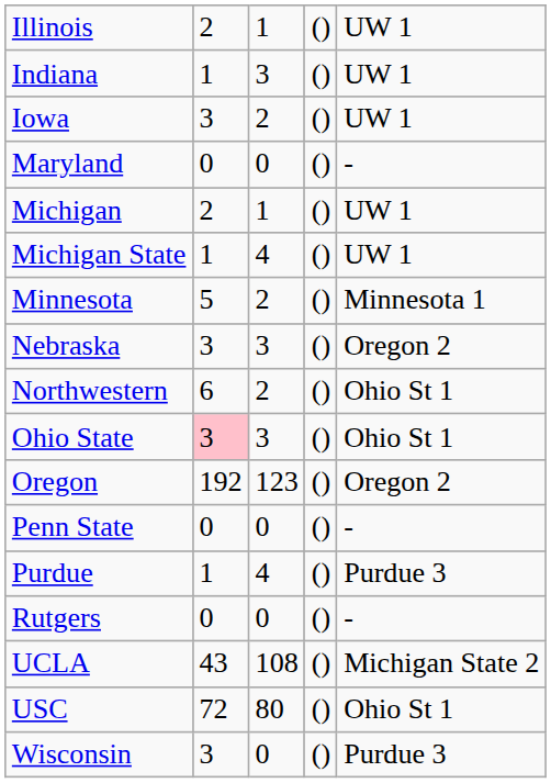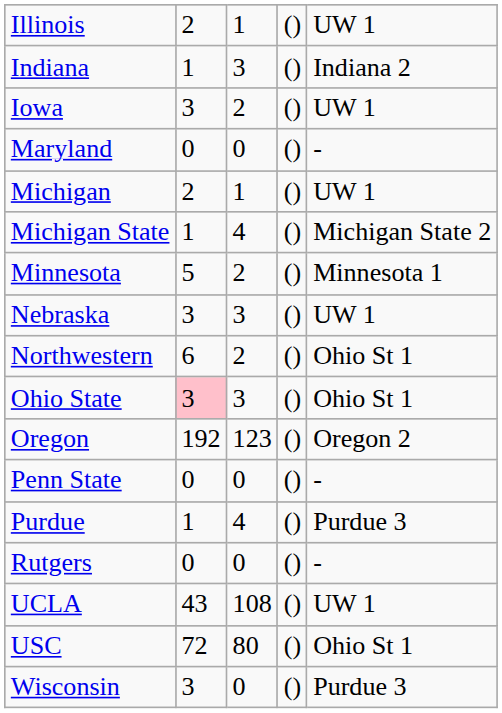Indiana | column 5: UW 1 -> Indiana 2
Michigan State | column 5: UW 1 -> Michigan State 2
Nebraska | column 5: Oregon 2 -> UW 1
UCLA | column 5: Michigan State 2 -> UW 1
